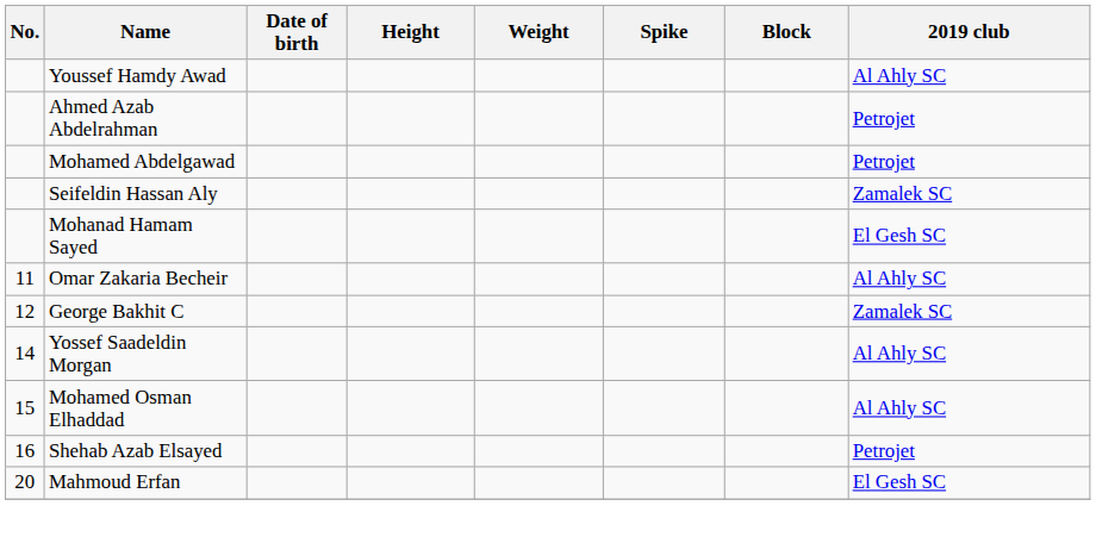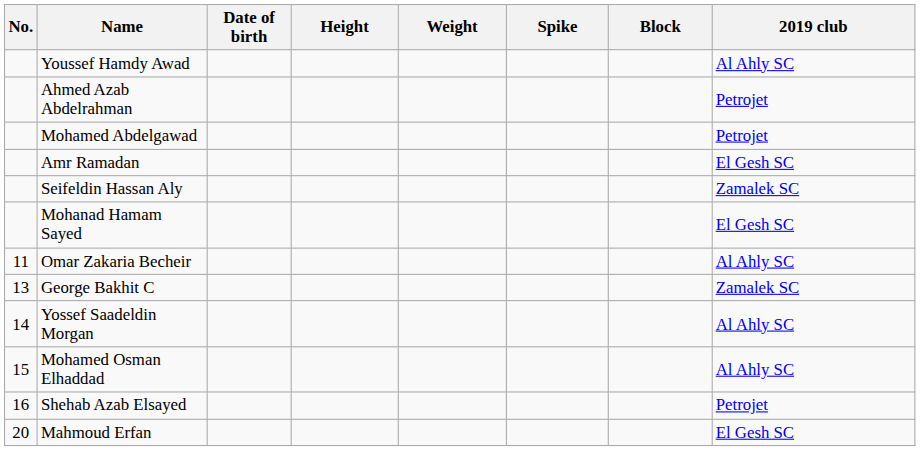+ row: Amr Ramadan | El Gesh SC
George Bakhit C | No.: 12 -> 13
